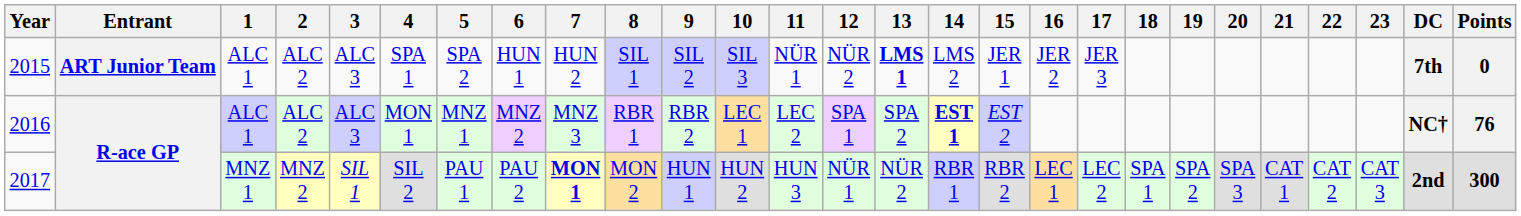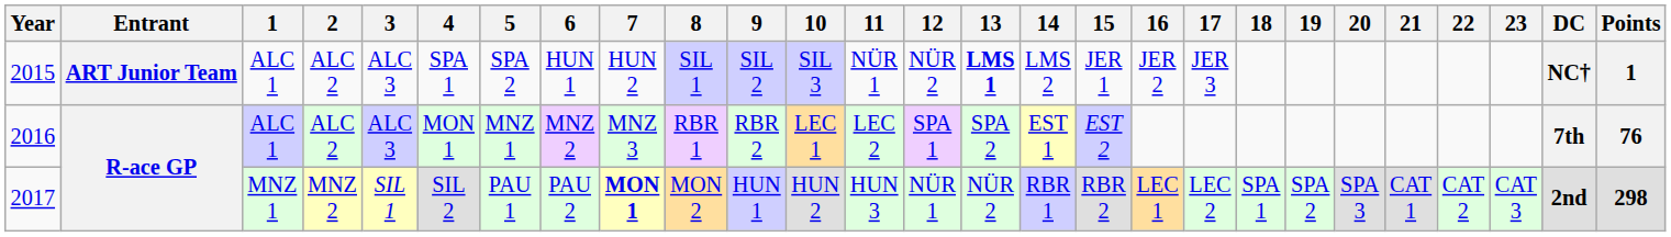2015 | DC: 7th -> NC†
2015 | Points: 0 -> 1
2016 | 14: bold -> normal
2016 | DC: NC† -> 7th
2017 | Points: 300 -> 298
